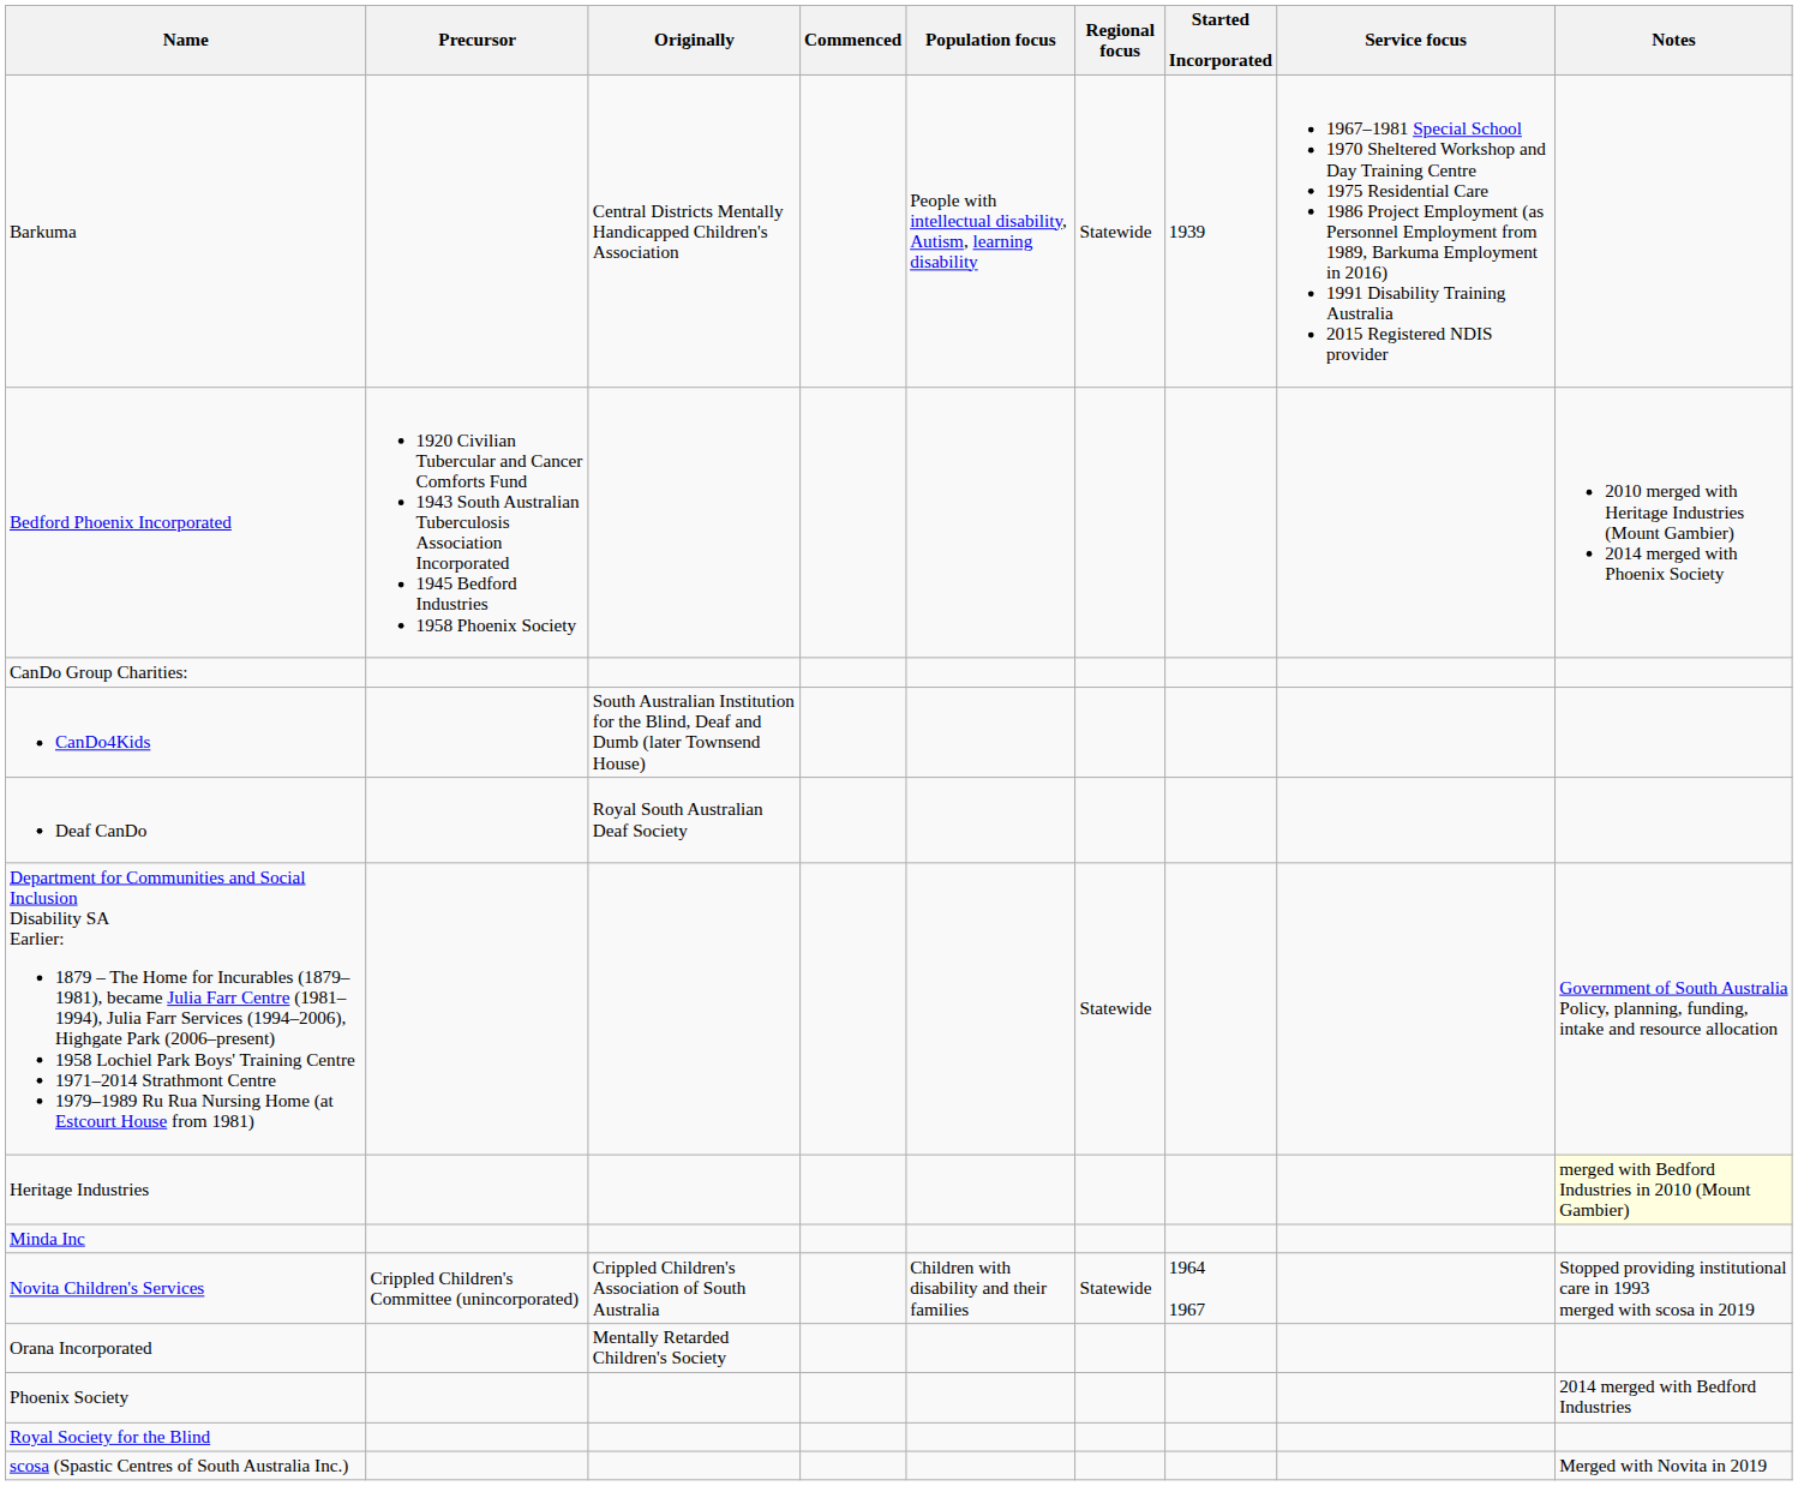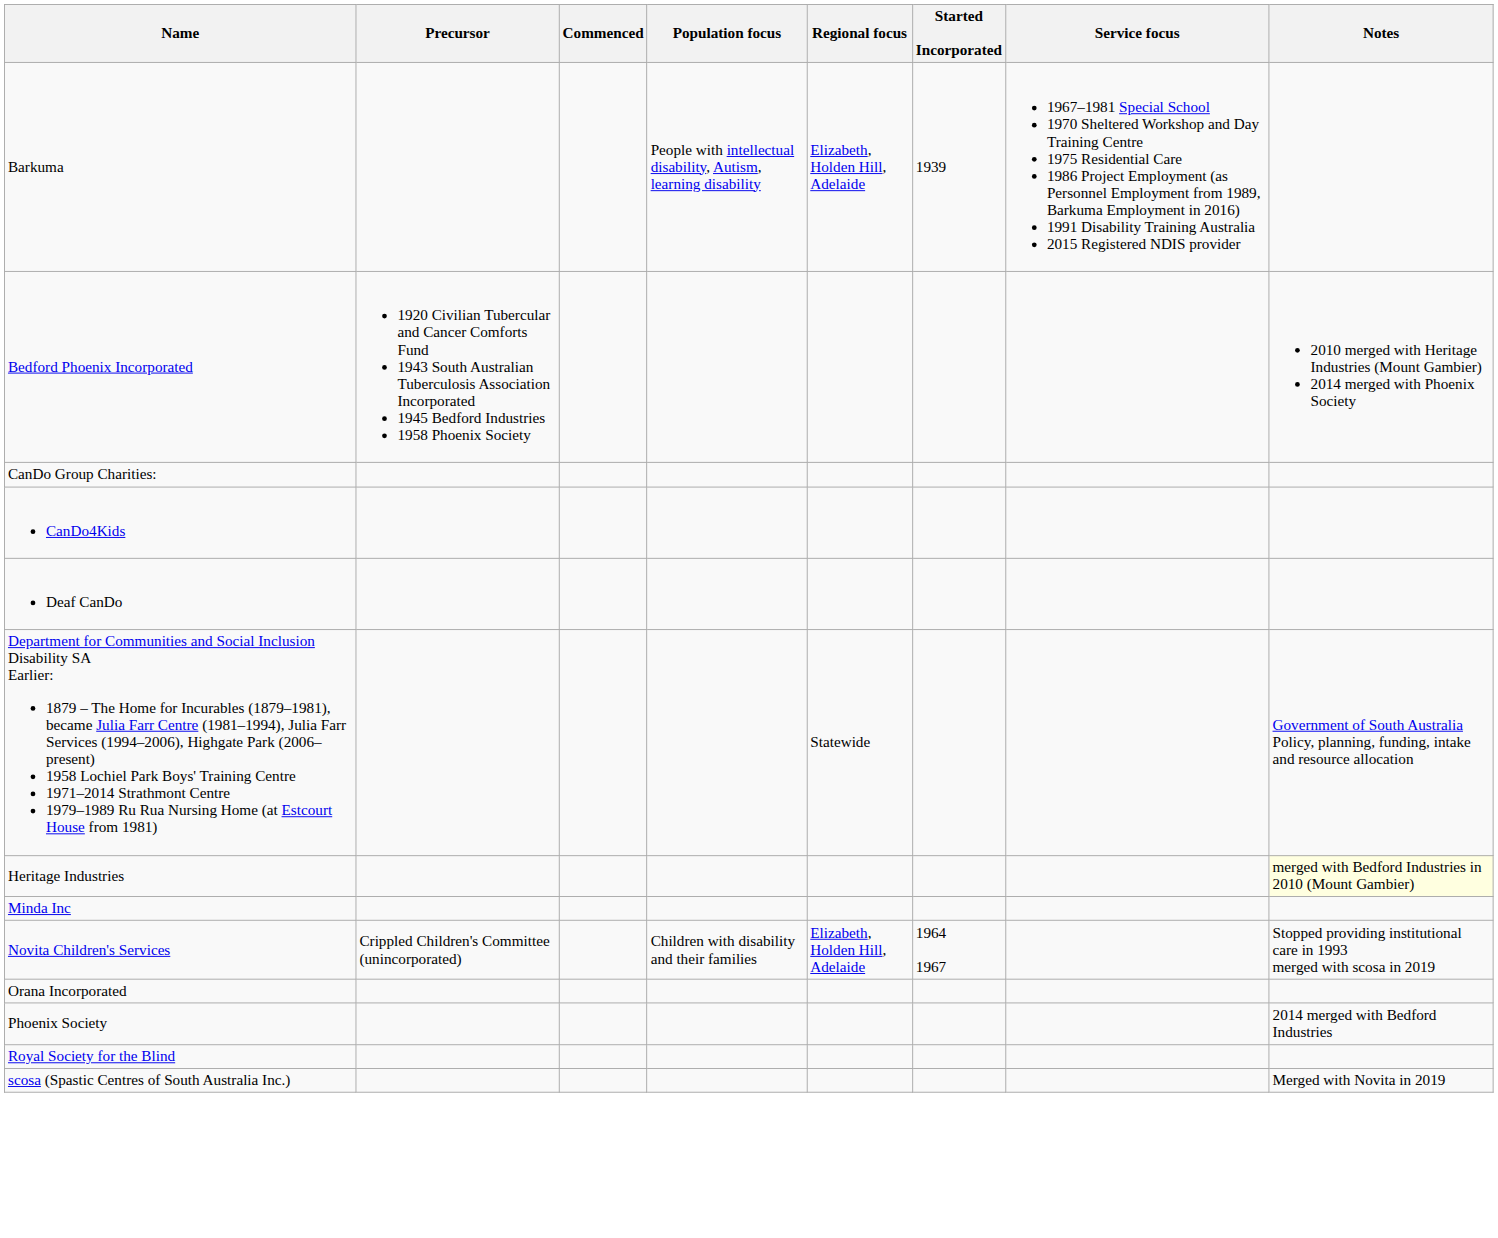- column: Originally | Central Districts Mentally Handicapped Children's Association | South Australian Institution for the Blind, Deaf and Dumb (later Townsend House) | Royal South Australian Deaf Society | Crippled Children's Association of South Australia | Mentally Retarded Children's Society
Barkuma | Regional focus: Statewide -> Elizabeth, Holden Hill, Adelaide
Novita Children's Services | Regional focus: Statewide -> Elizabeth, Holden Hill, Adelaide
